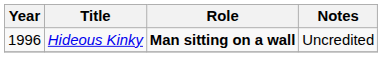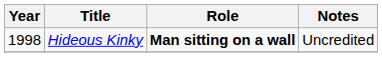Hideous Kinky | Year: 1996 -> 1998
